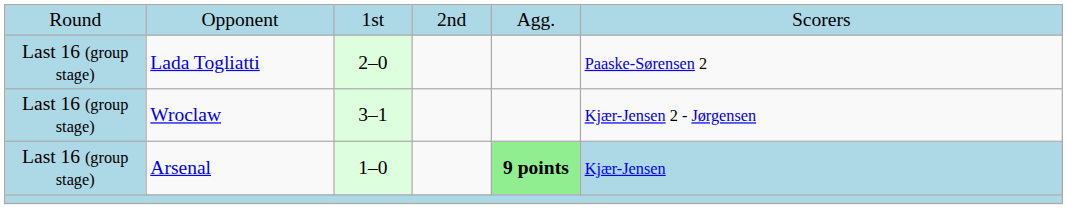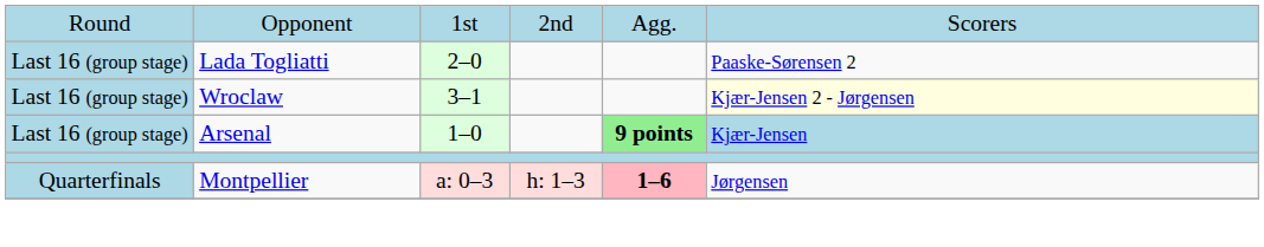Wroclaw | column 6: no background -> lightyellow background
+ row: Quarterfinals | Montpellier | a: 0–3 | h: 1–3 | 1–6 | Jørgensen
